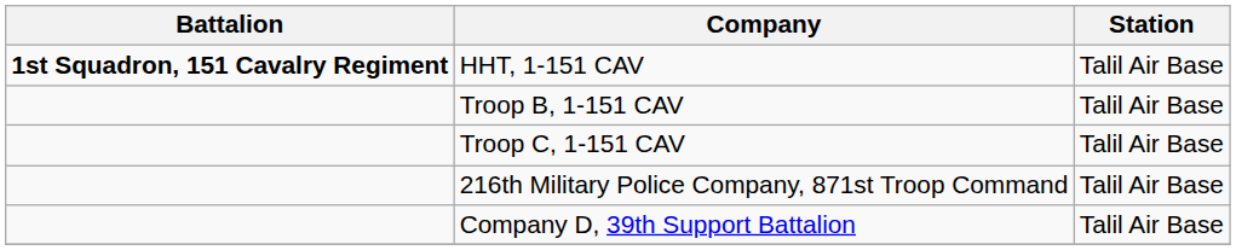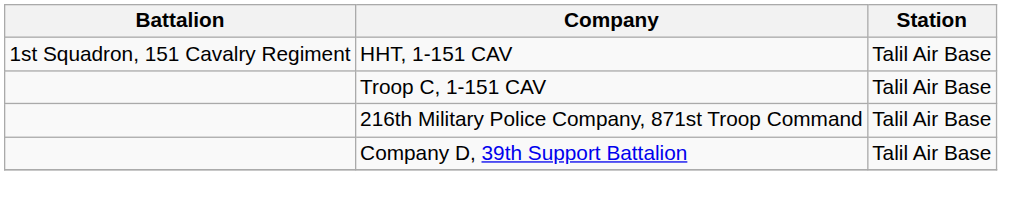HHT, 1-151 CAV | Battalion: bold -> normal
- row: Troop B, 1-151 CAV | Talil Air Base
